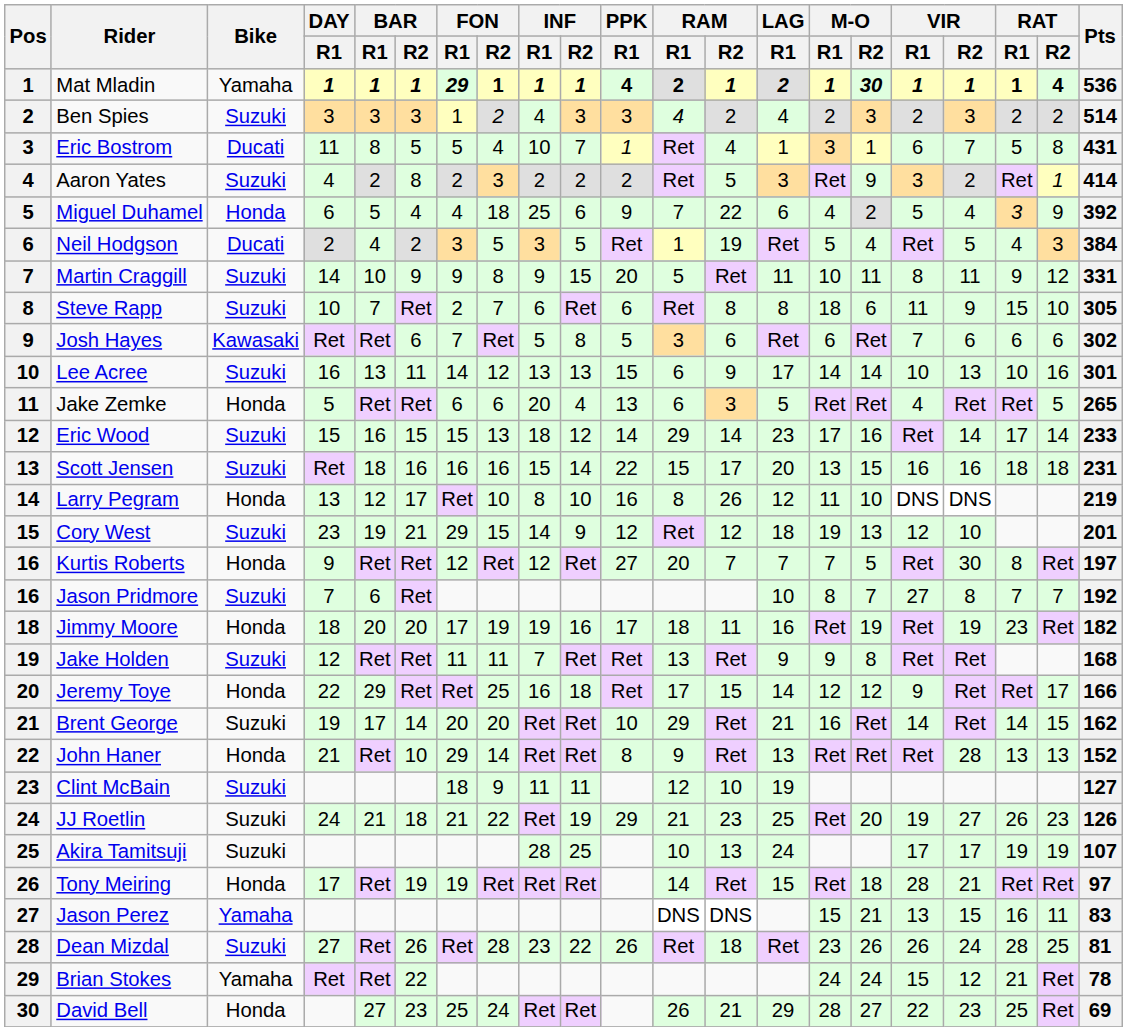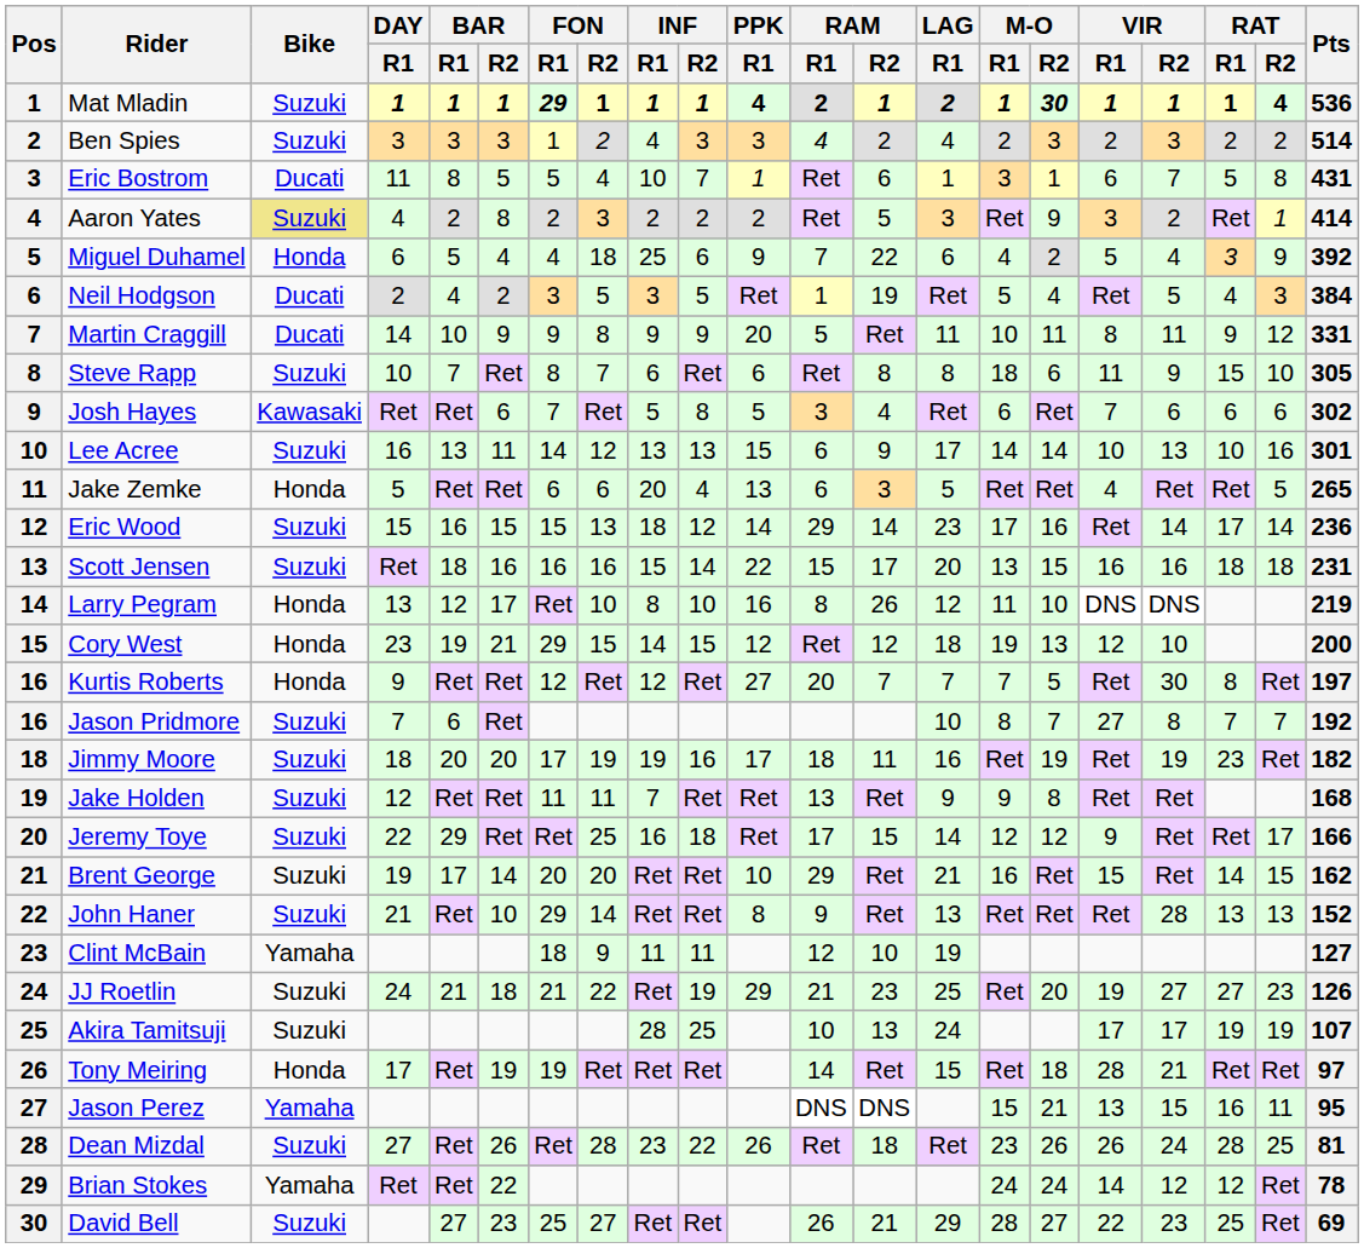Mat Mladin | Bike: Yamaha -> Suzuki
Eric Bostrom | RAM / R2: 4 -> 6
Aaron Yates | Bike: no background -> khaki background
Martin Craggill | Bike: Suzuki -> Ducati
Martin Craggill | INF / R2: 15 -> 9
Steve Rapp | FON / R1: 2 -> 8
Josh Hayes | RAM / R2: 6 -> 4
Eric Wood | Pts: 233 -> 236
Cory West | Bike: Suzuki -> Honda
Cory West | INF / R2: 9 -> 15
Cory West | Pts: 201 -> 200
Jimmy Moore | Bike: Honda -> Suzuki
Jeremy Toye | Bike: Honda -> Suzuki
Brent George | VIR / R1: 14 -> 15
John Haner | Bike: Honda -> Suzuki
Clint McBain | Bike: Suzuki -> Yamaha
JJ Roetlin | RAT / R1: 26 -> 27
Jason Perez | Pts: 83 -> 95
Brian Stokes | VIR / R1: 15 -> 14
Brian Stokes | RAT / R1: 21 -> 12
David Bell | Bike: Honda -> Suzuki
David Bell | FON / R2: 24 -> 27
